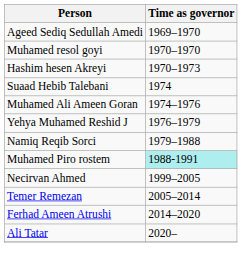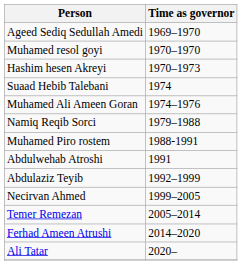- row: Yehya Muhamed Reshid J | 1976–1979
Muhamed Piro rostem | Time as governor: paleturquoise background -> no background
+ row: Abdulwehab Atroshi | 1991
+ row: Abdulaziz Teyib | 1992–1999
